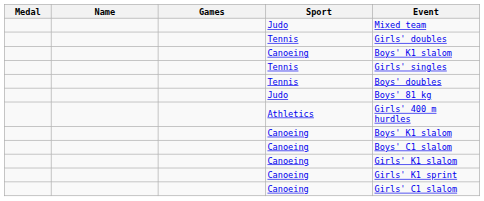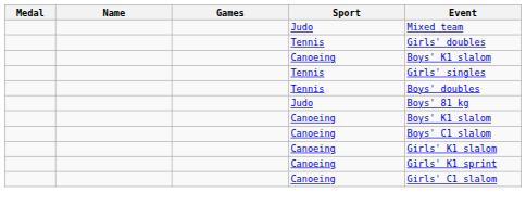- row: Athletics | Girls' 400 m hurdles
